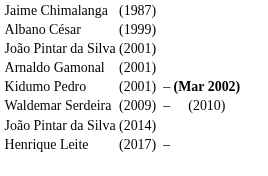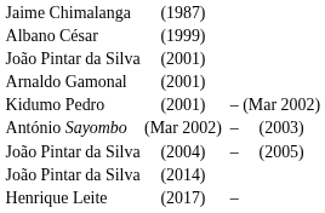Kidumo Pedro | column 4: bold -> normal
+ row: António Sayombo | (Mar 2002) | – | (2003)
+ row: João Pintar da Silva | (2004) | – | (2005)
- row: Waldemar Serdeira | (2009) | – | (2010)
